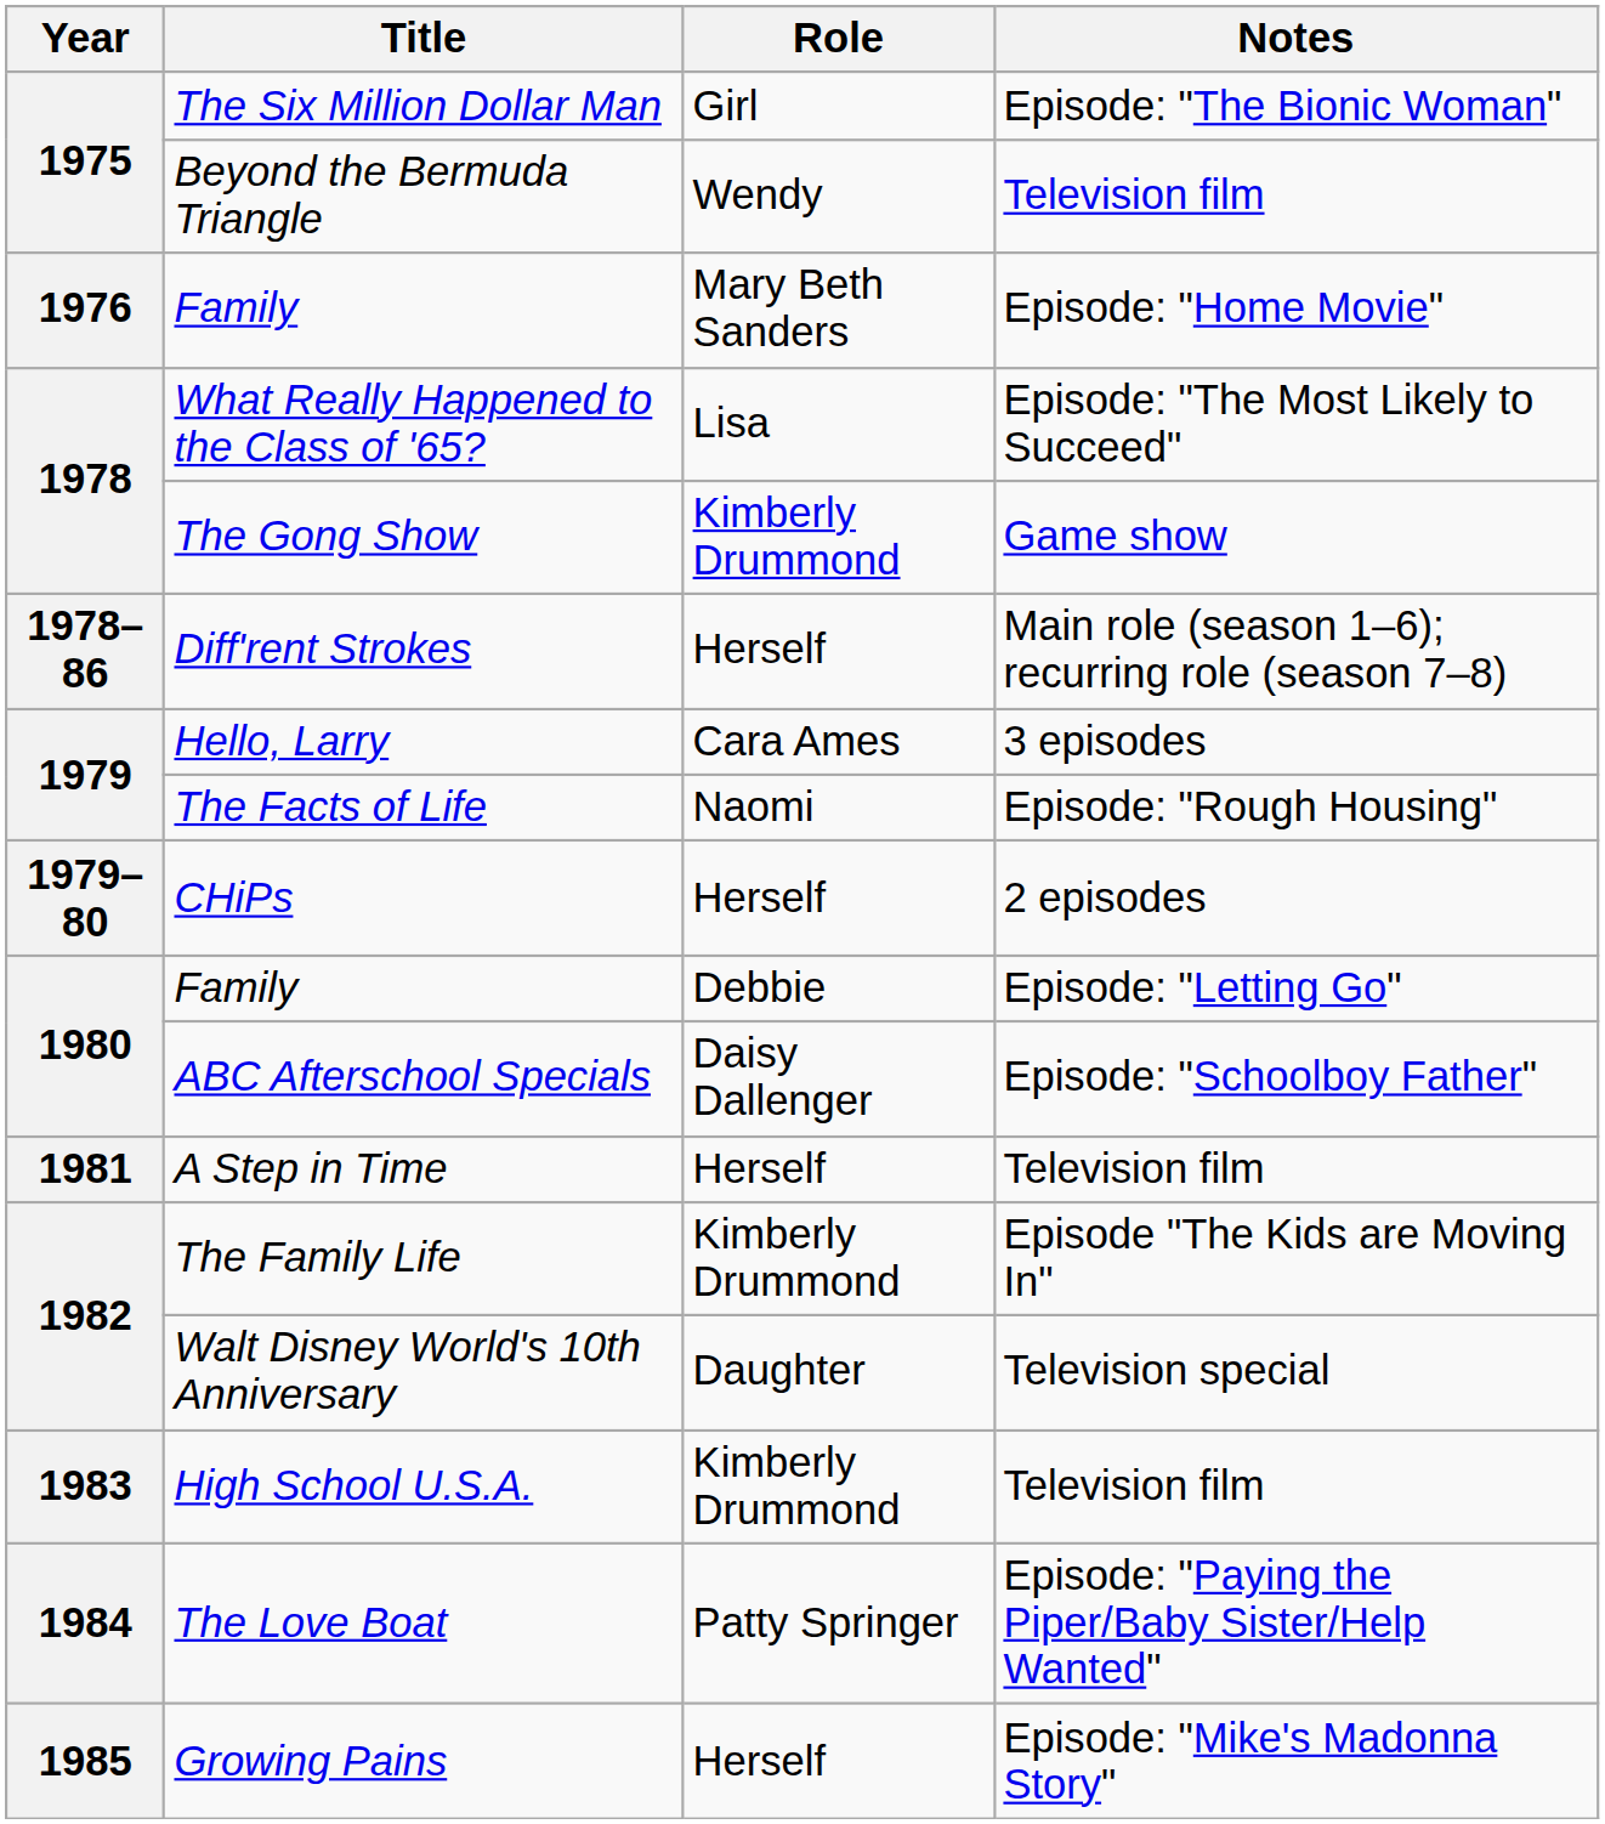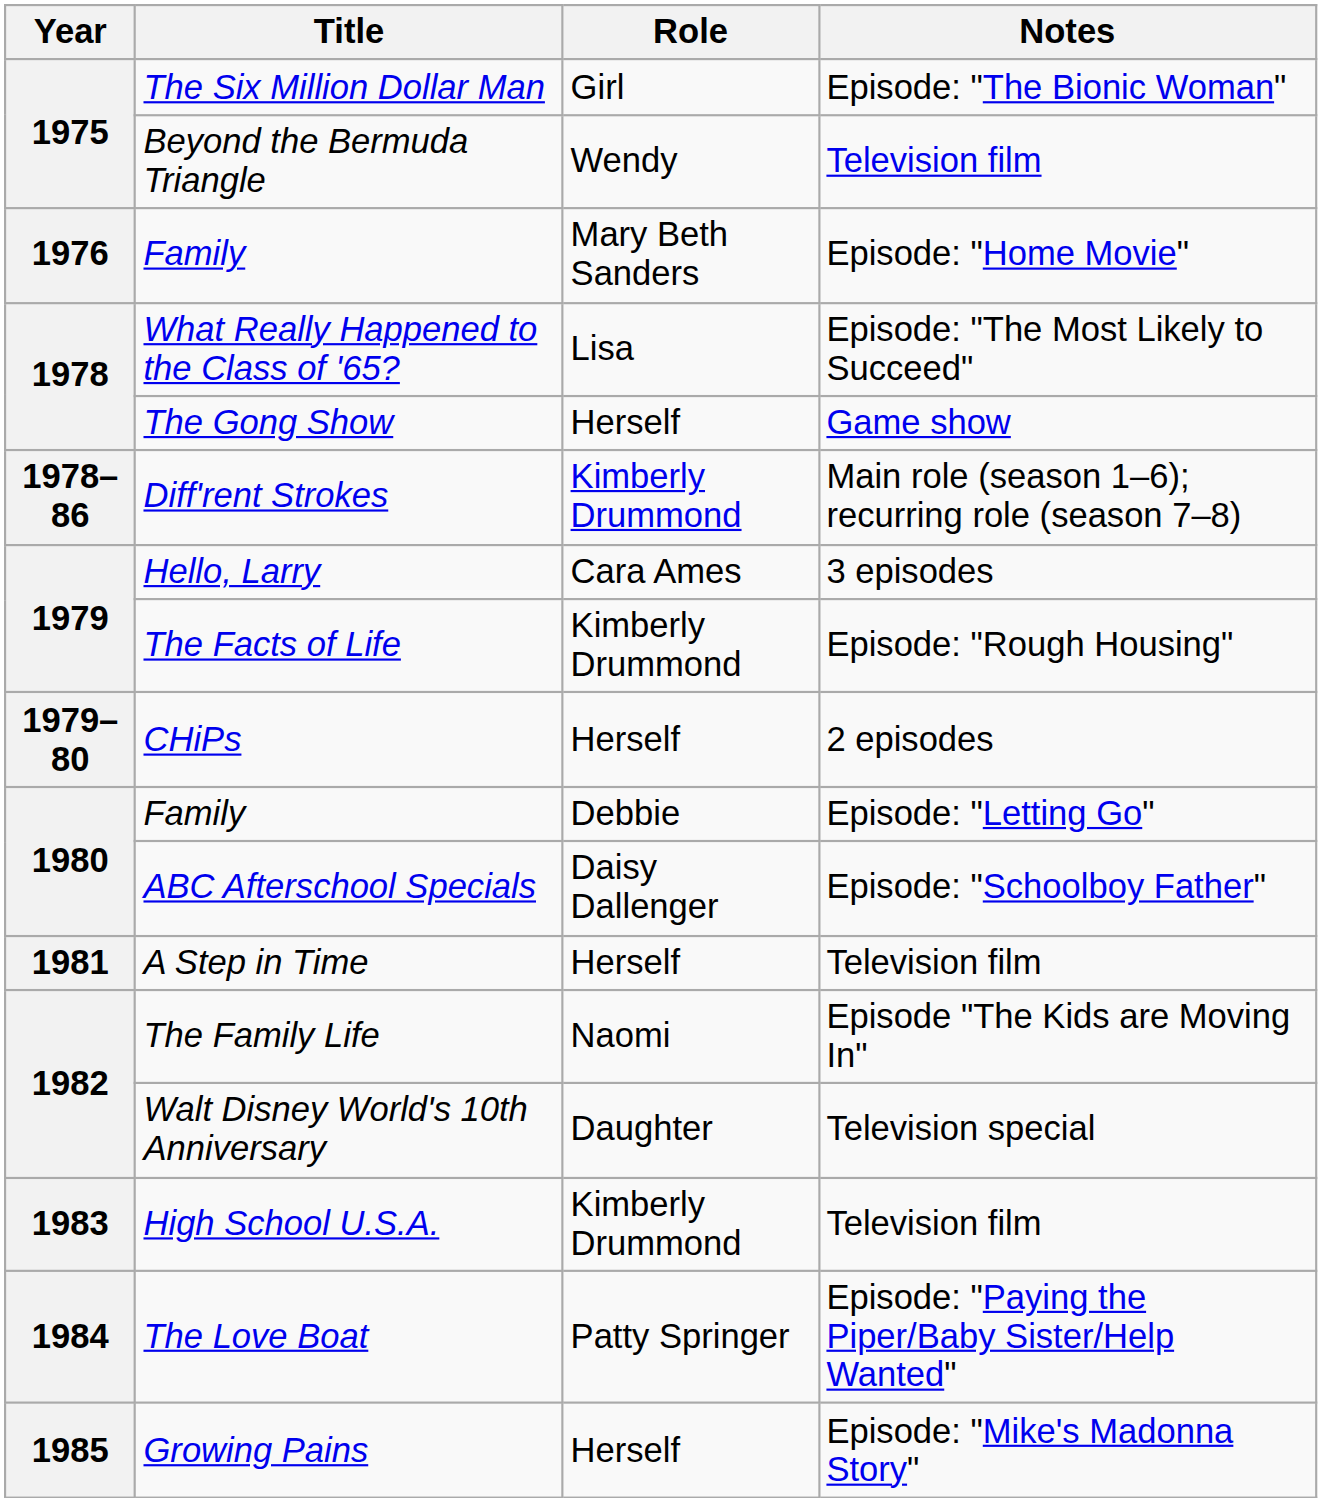The Gong Show | Role: Kimberly Drummond -> Herself
Diff'rent Strokes | Role: Herself -> Kimberly Drummond
The Facts of Life | Role: Naomi -> Kimberly Drummond
The Family Life | Role: Kimberly Drummond -> Naomi
